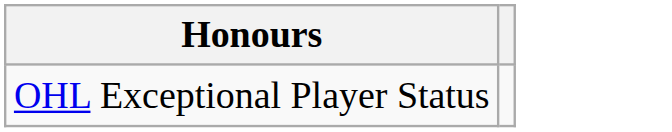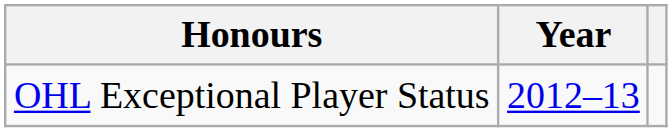+ column: Year | 2012–13
